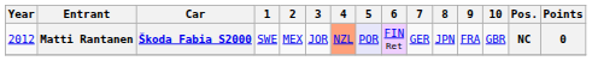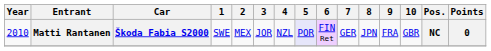Matti Rantanen | Year: 2012 -> 2010
Matti Rantanen | 4: lightsalmon background -> no background
